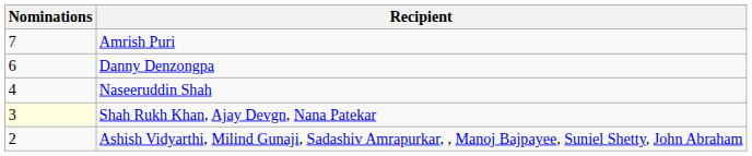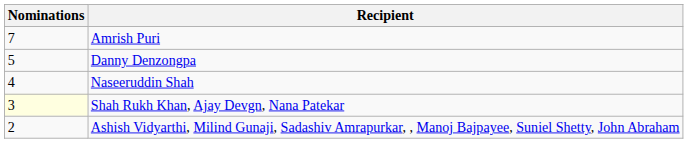Danny Denzongpa | Nominations: 6 -> 5
